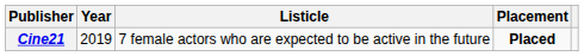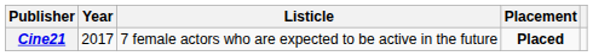Cine21 | Year: 2019 -> 2017
